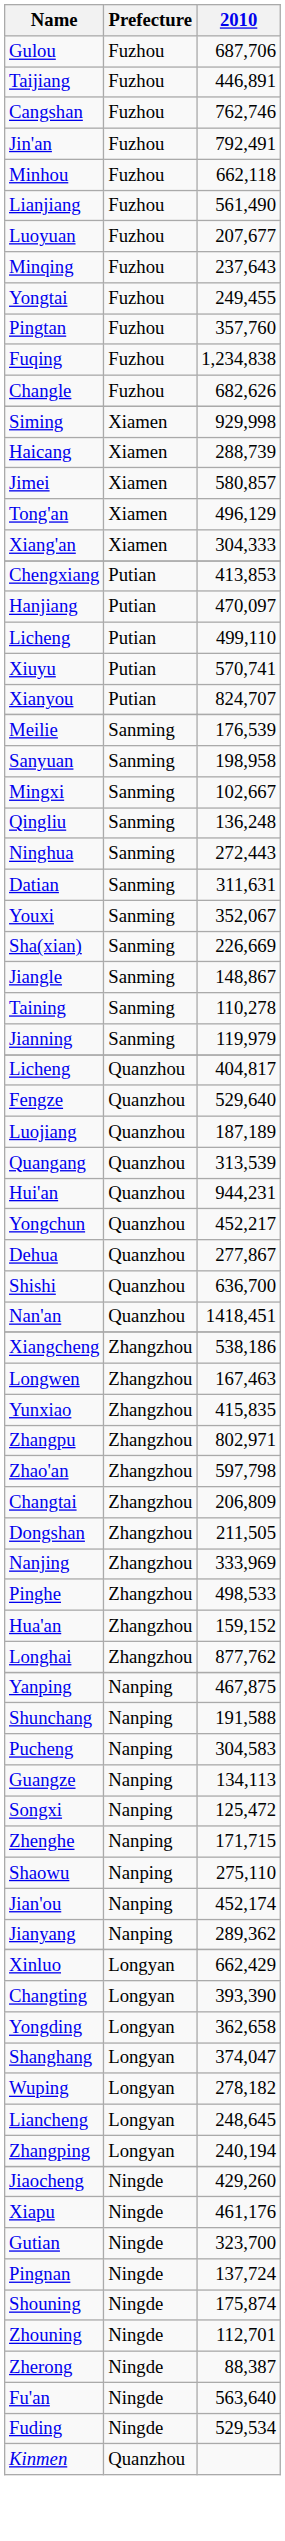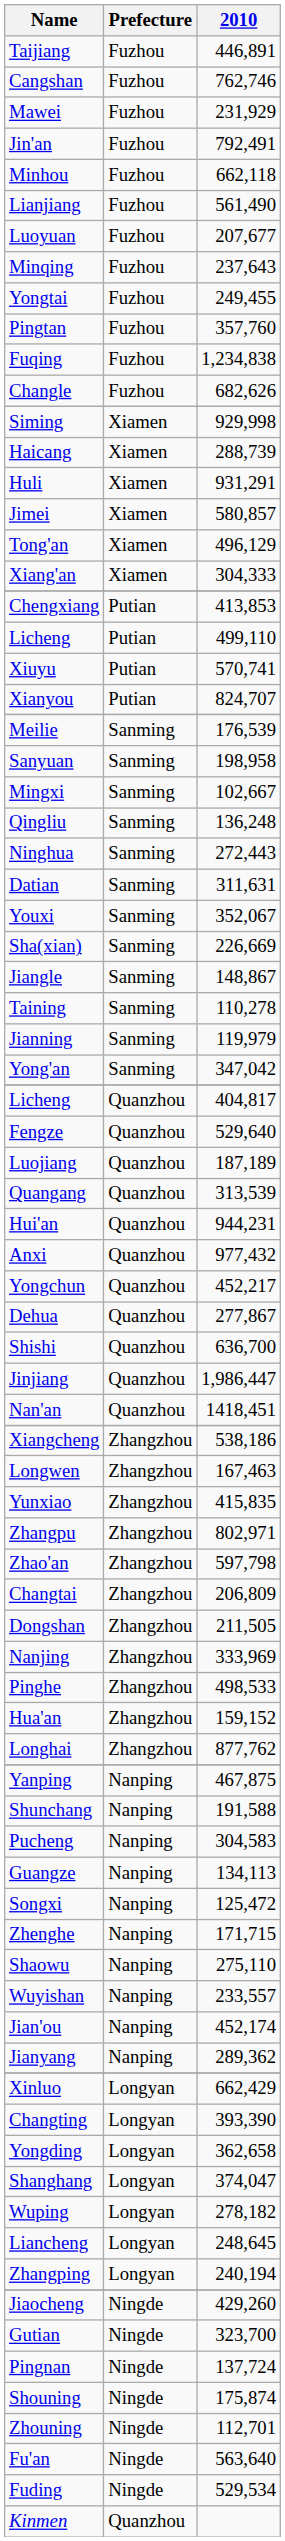- row: Gulou | Fuzhou | 687,706
+ row: Mawei | Fuzhou | 231,929
+ row: Huli | Xiamen | 931,291
- row: Hanjiang | Putian | 470,097
+ row: Yong'an | Sanming | 347,042
+ row: Anxi | Quanzhou | 977,432
+ row: Jinjiang | Quanzhou | 1,986,447
+ row: Wuyishan | Nanping | 233,557
- row: Xiapu | Ningde | 461,176
- row: Zherong | Ningde | 88,387
